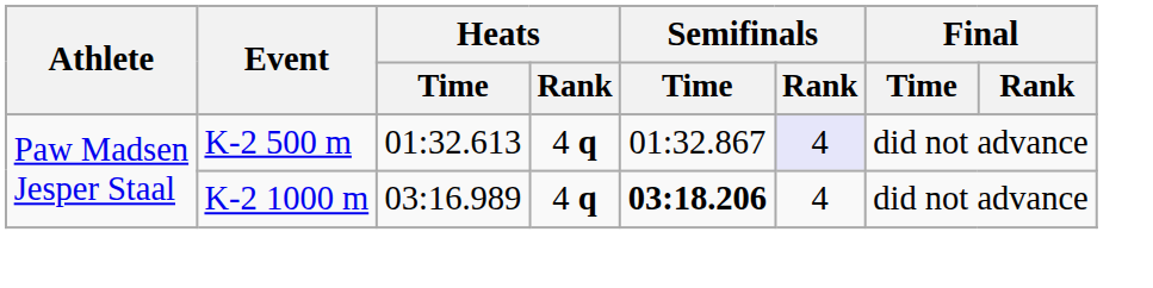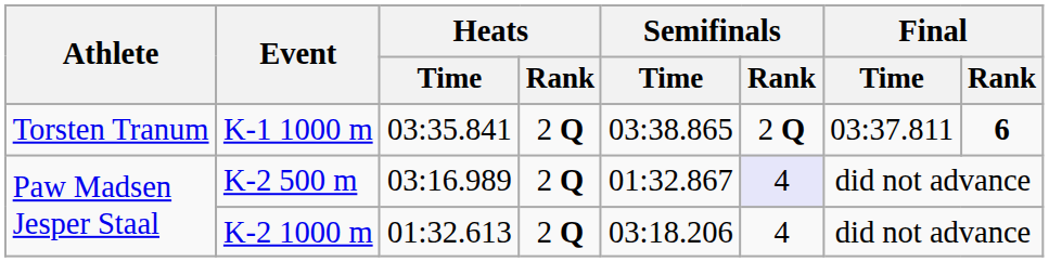+ row: Torsten Tranum | K-1 1000 m | 03:35.841 | 2 Q | 03:38.865 | 2 Q | 03:37.811 | 6
K-2 500 m | Heats / Time: 01:32.613 -> 03:16.989
K-2 500 m | Heats / Rank: 4 q -> 2 Q
K-2 1000 m | Heats / Time: 03:16.989 -> 01:32.613
K-2 1000 m | Heats / Rank: 4 q -> 2 Q
K-2 1000 m | Semifinals / Time: bold -> normal
